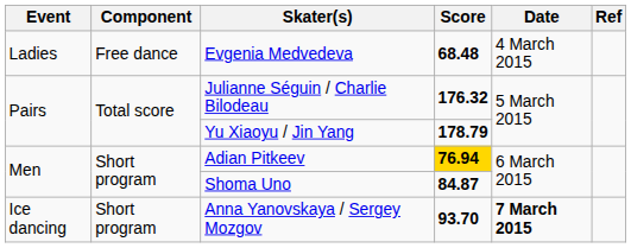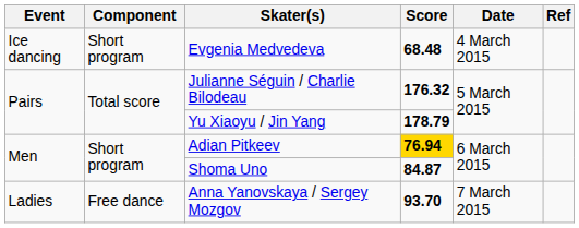Evgenia Medvedeva | Event: Ladies -> Ice dancing
Evgenia Medvedeva | Component: Free dance -> Short program
Anna Yanovskaya / Sergey Mozgov | Event: Ice dancing -> Ladies
Anna Yanovskaya / Sergey Mozgov | Component: Short program -> Free dance
Anna Yanovskaya / Sergey Mozgov | Date: bold -> normal
